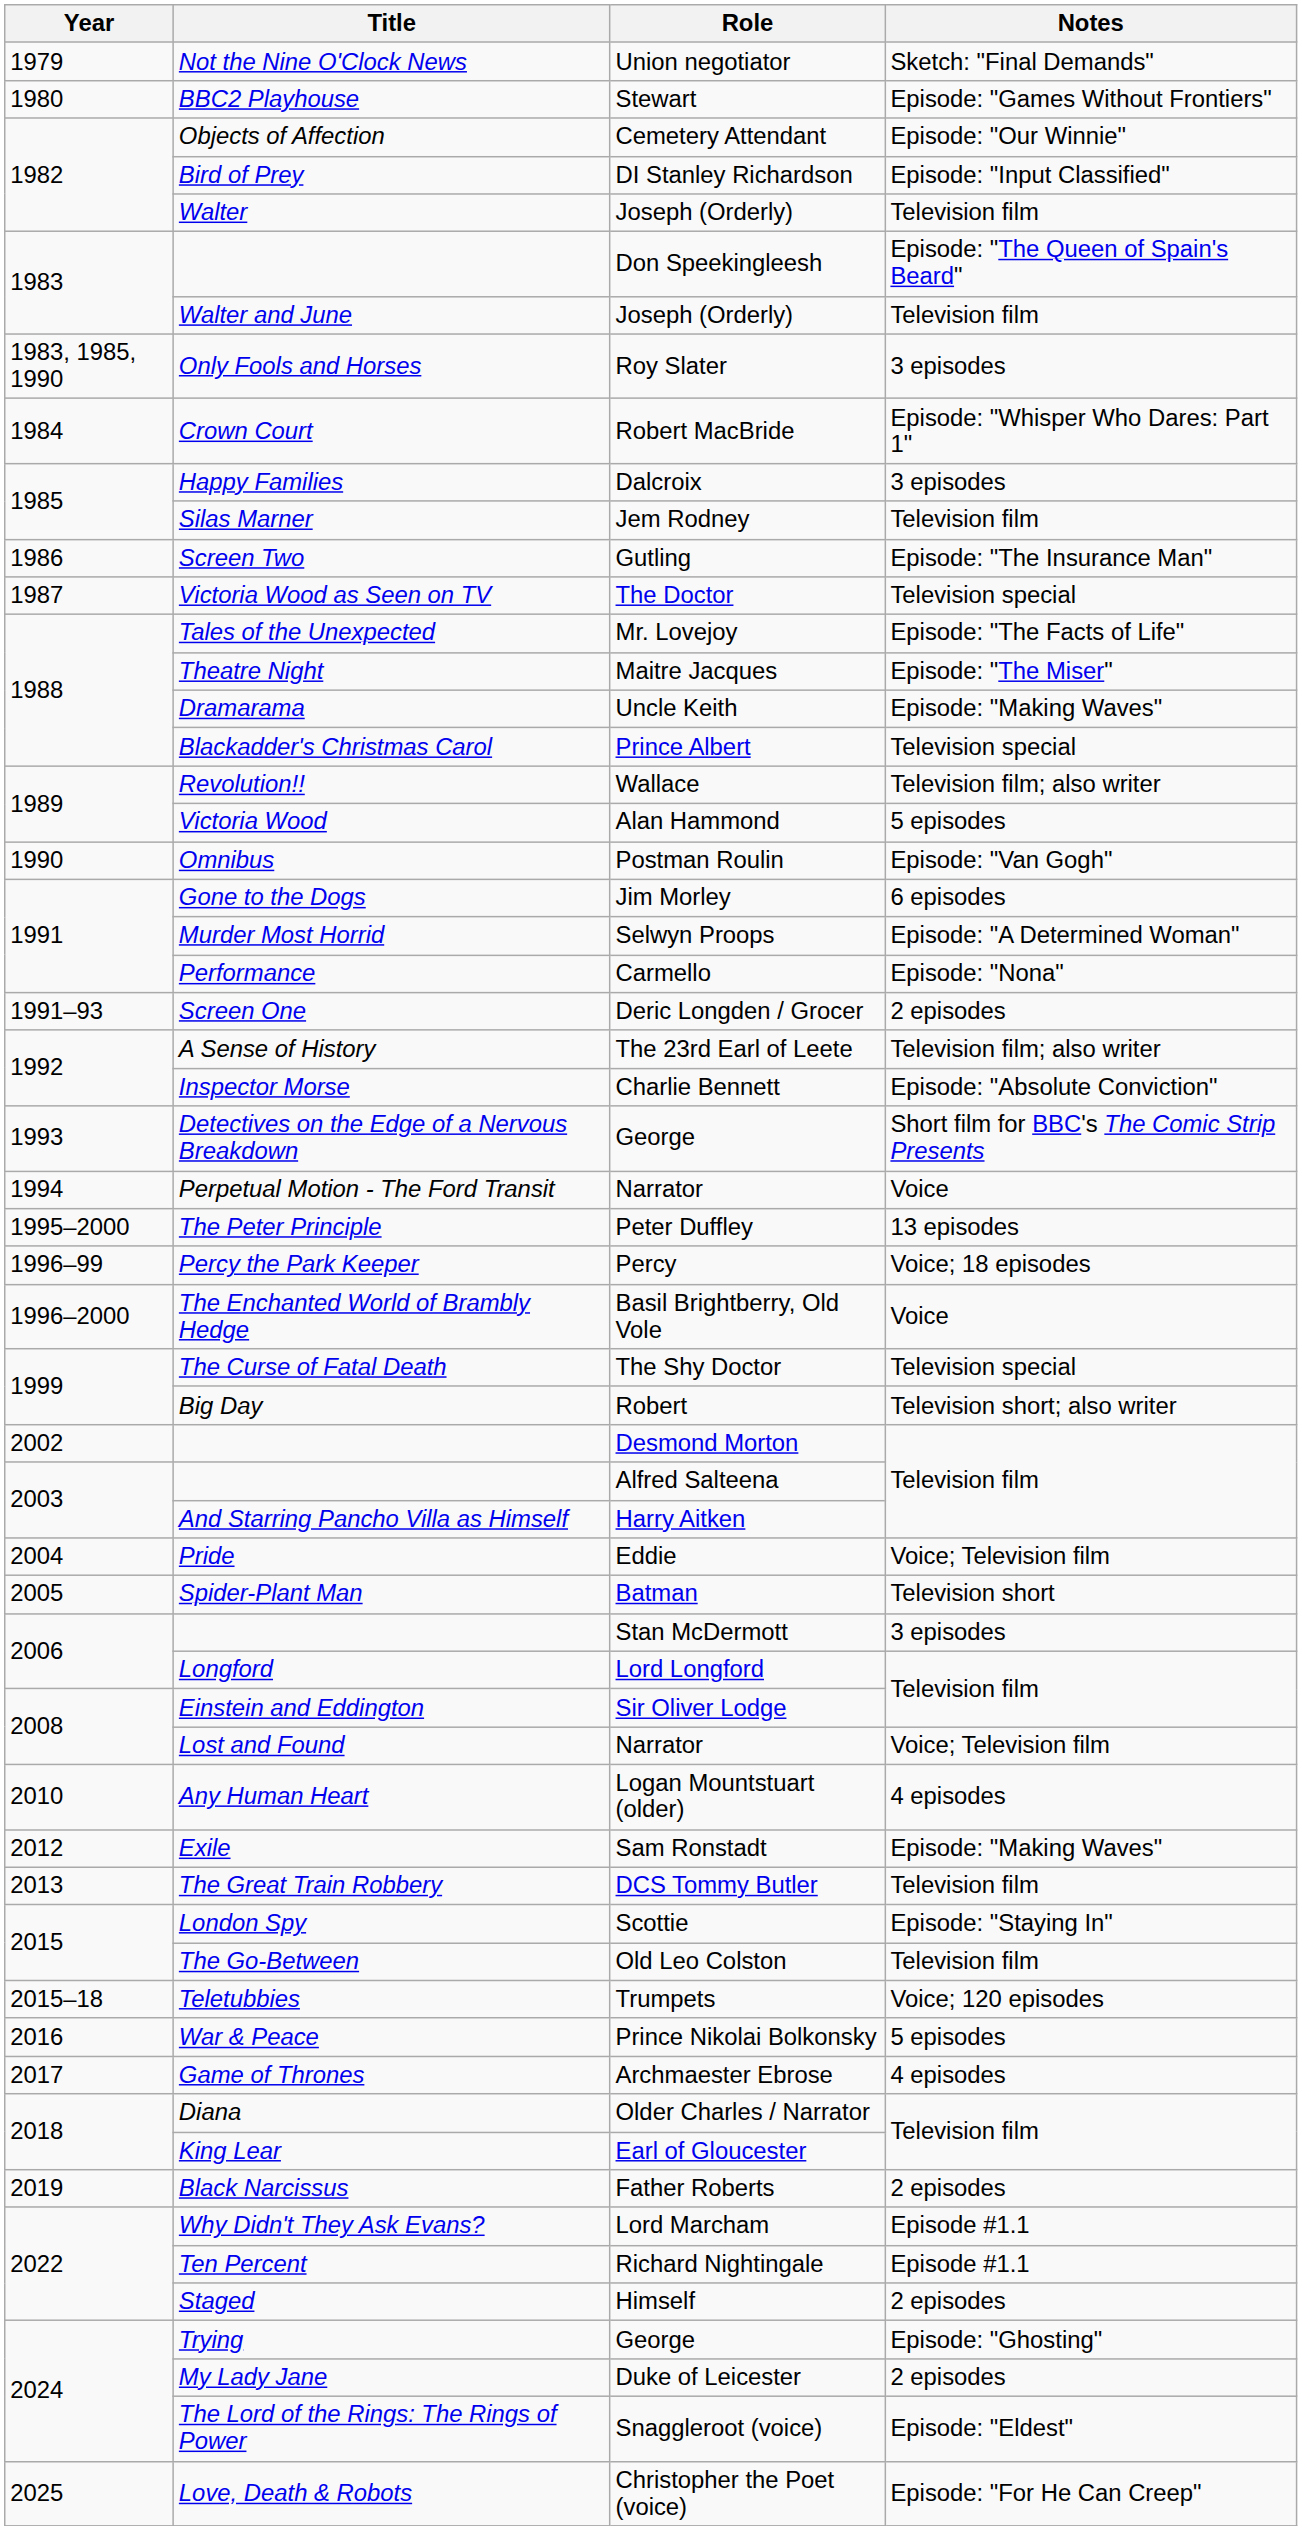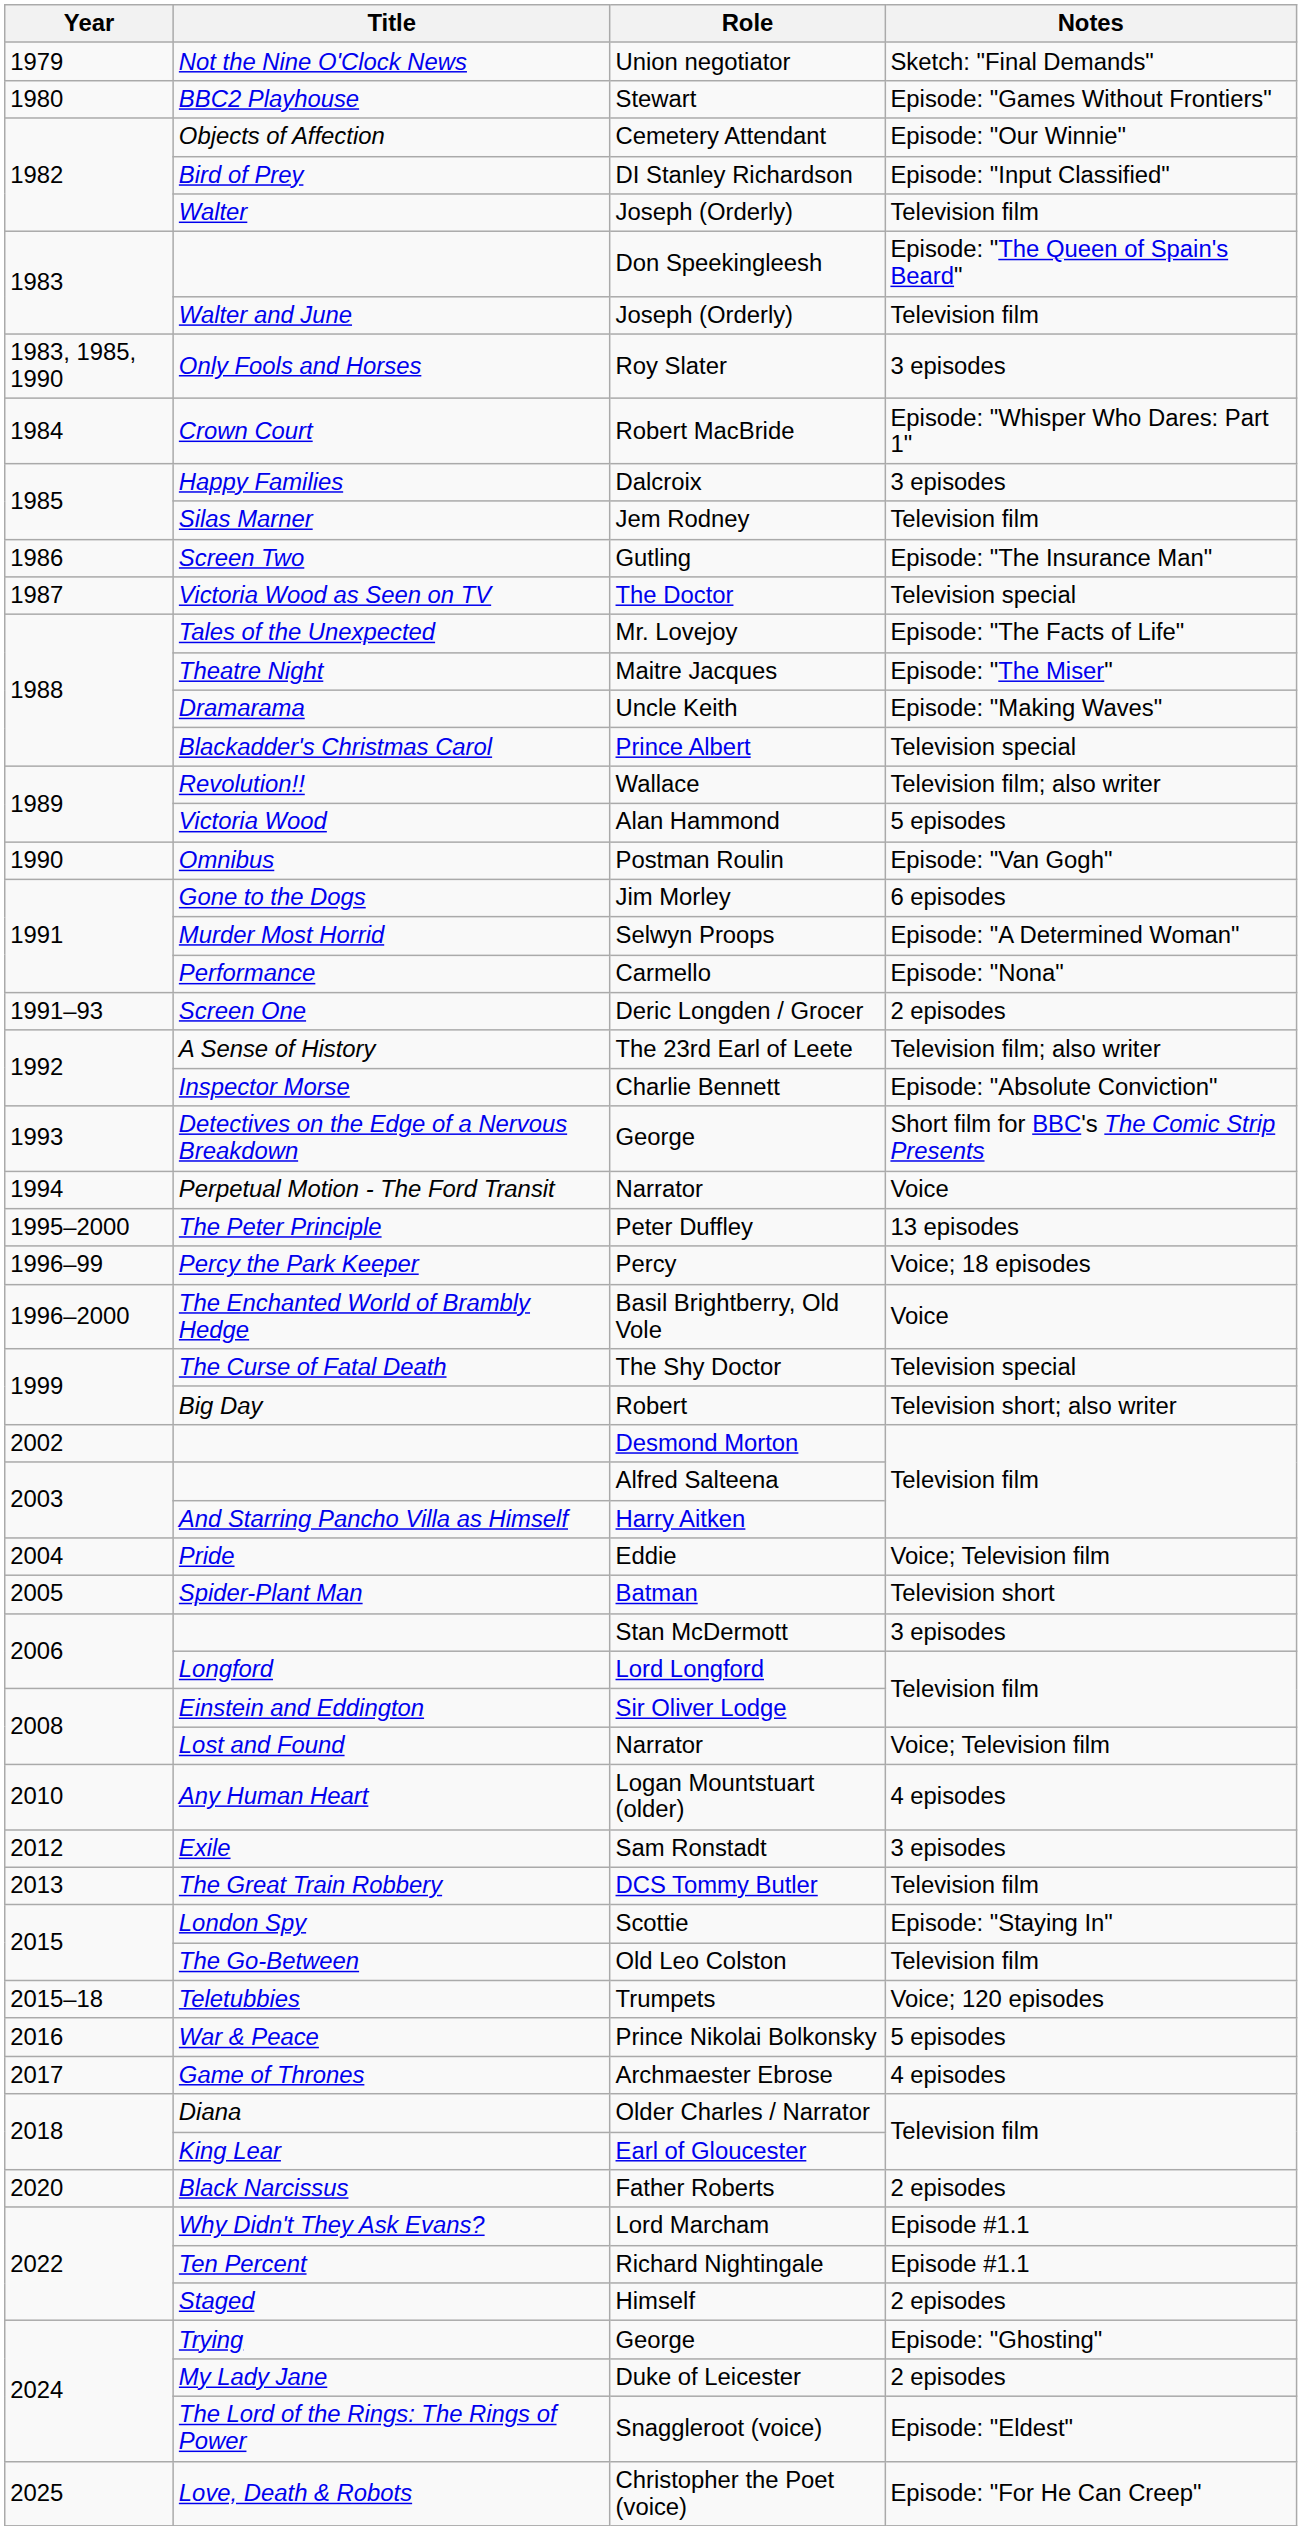Exile | Notes: Episode: "Making Waves" -> 3 episodes
Black Narcissus | Year: 2019 -> 2020
